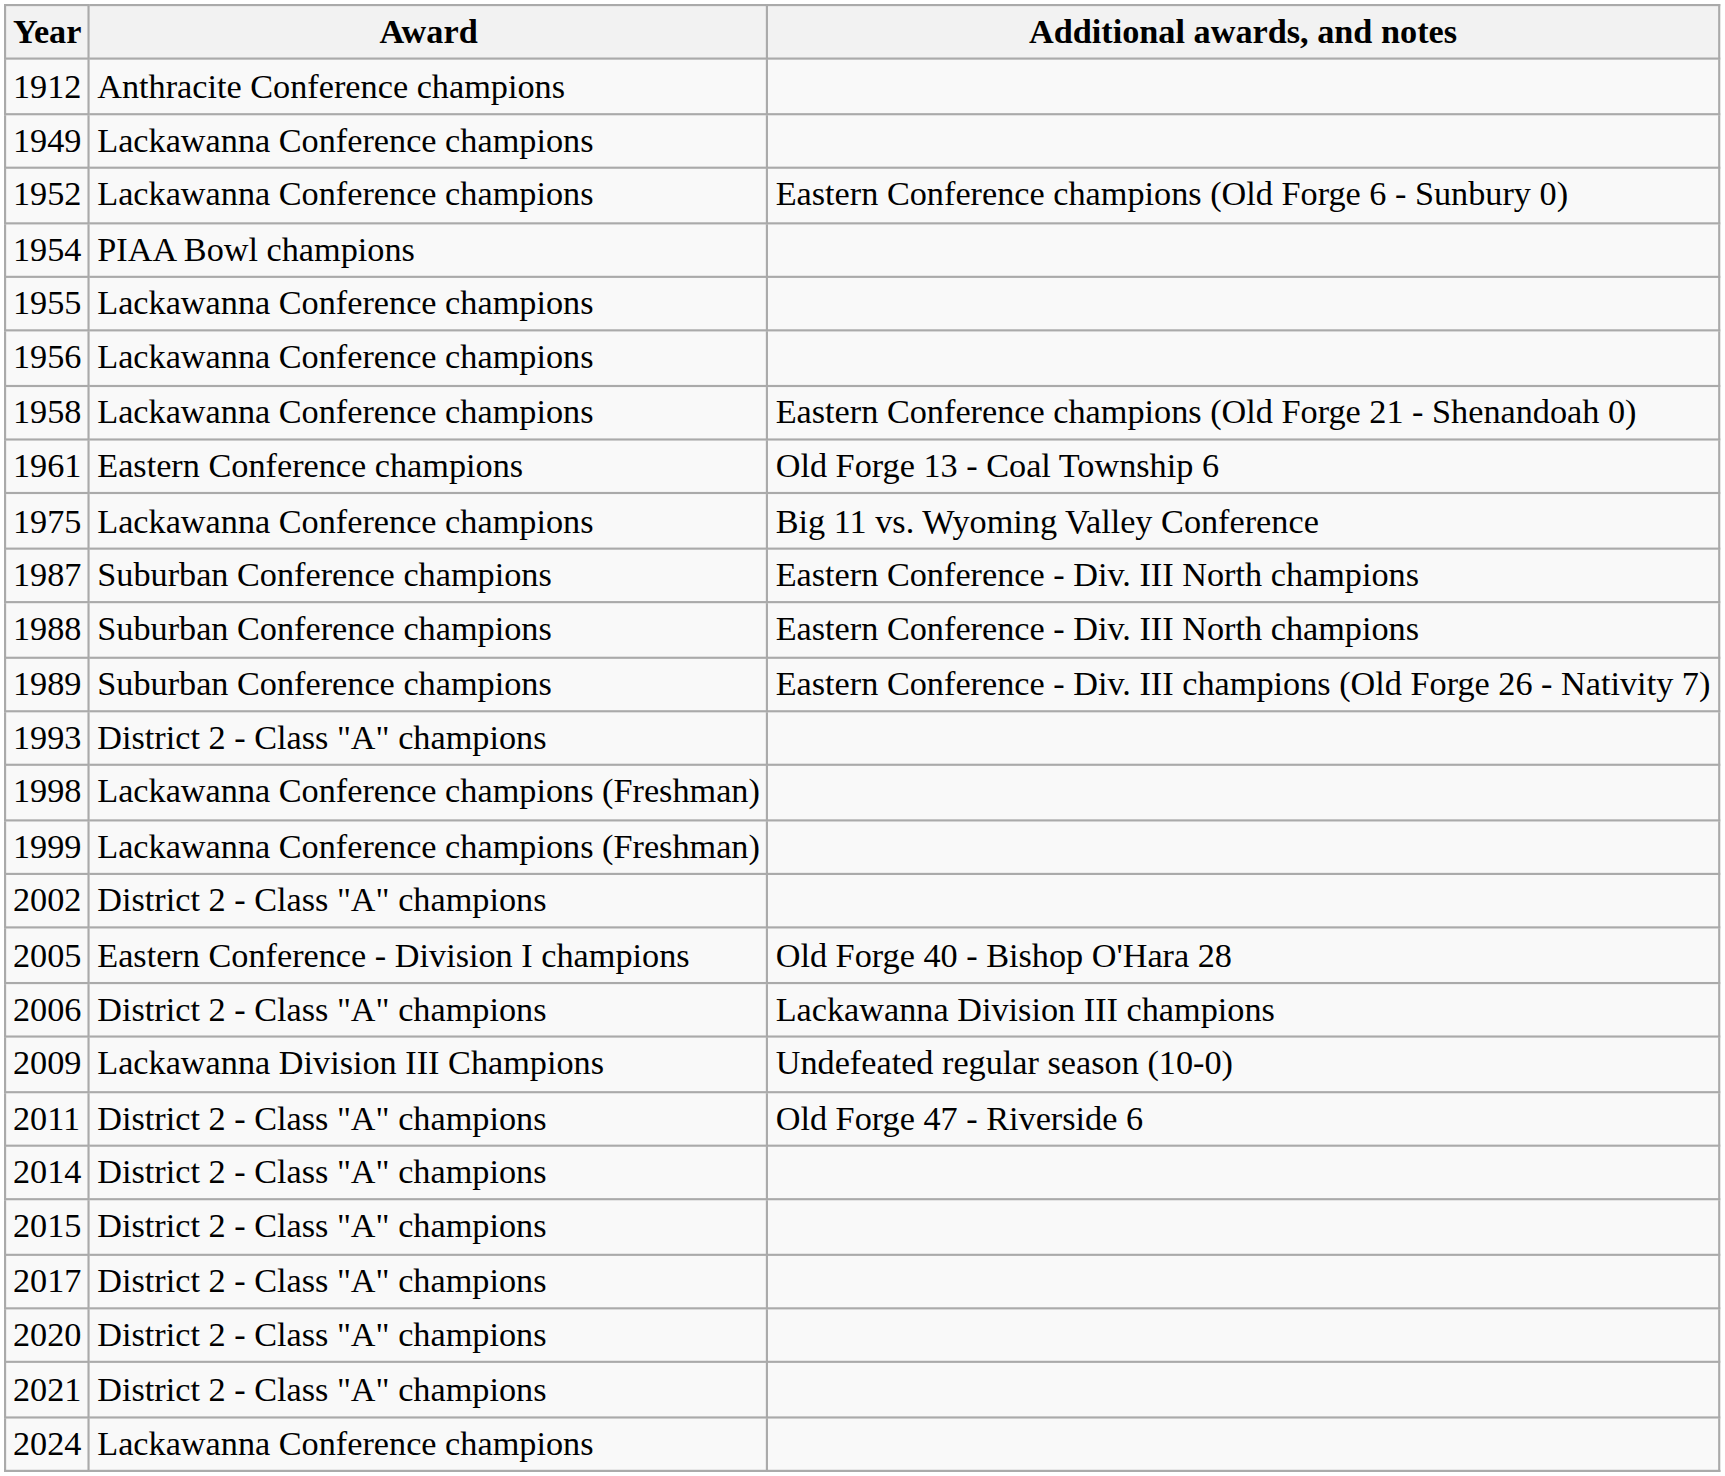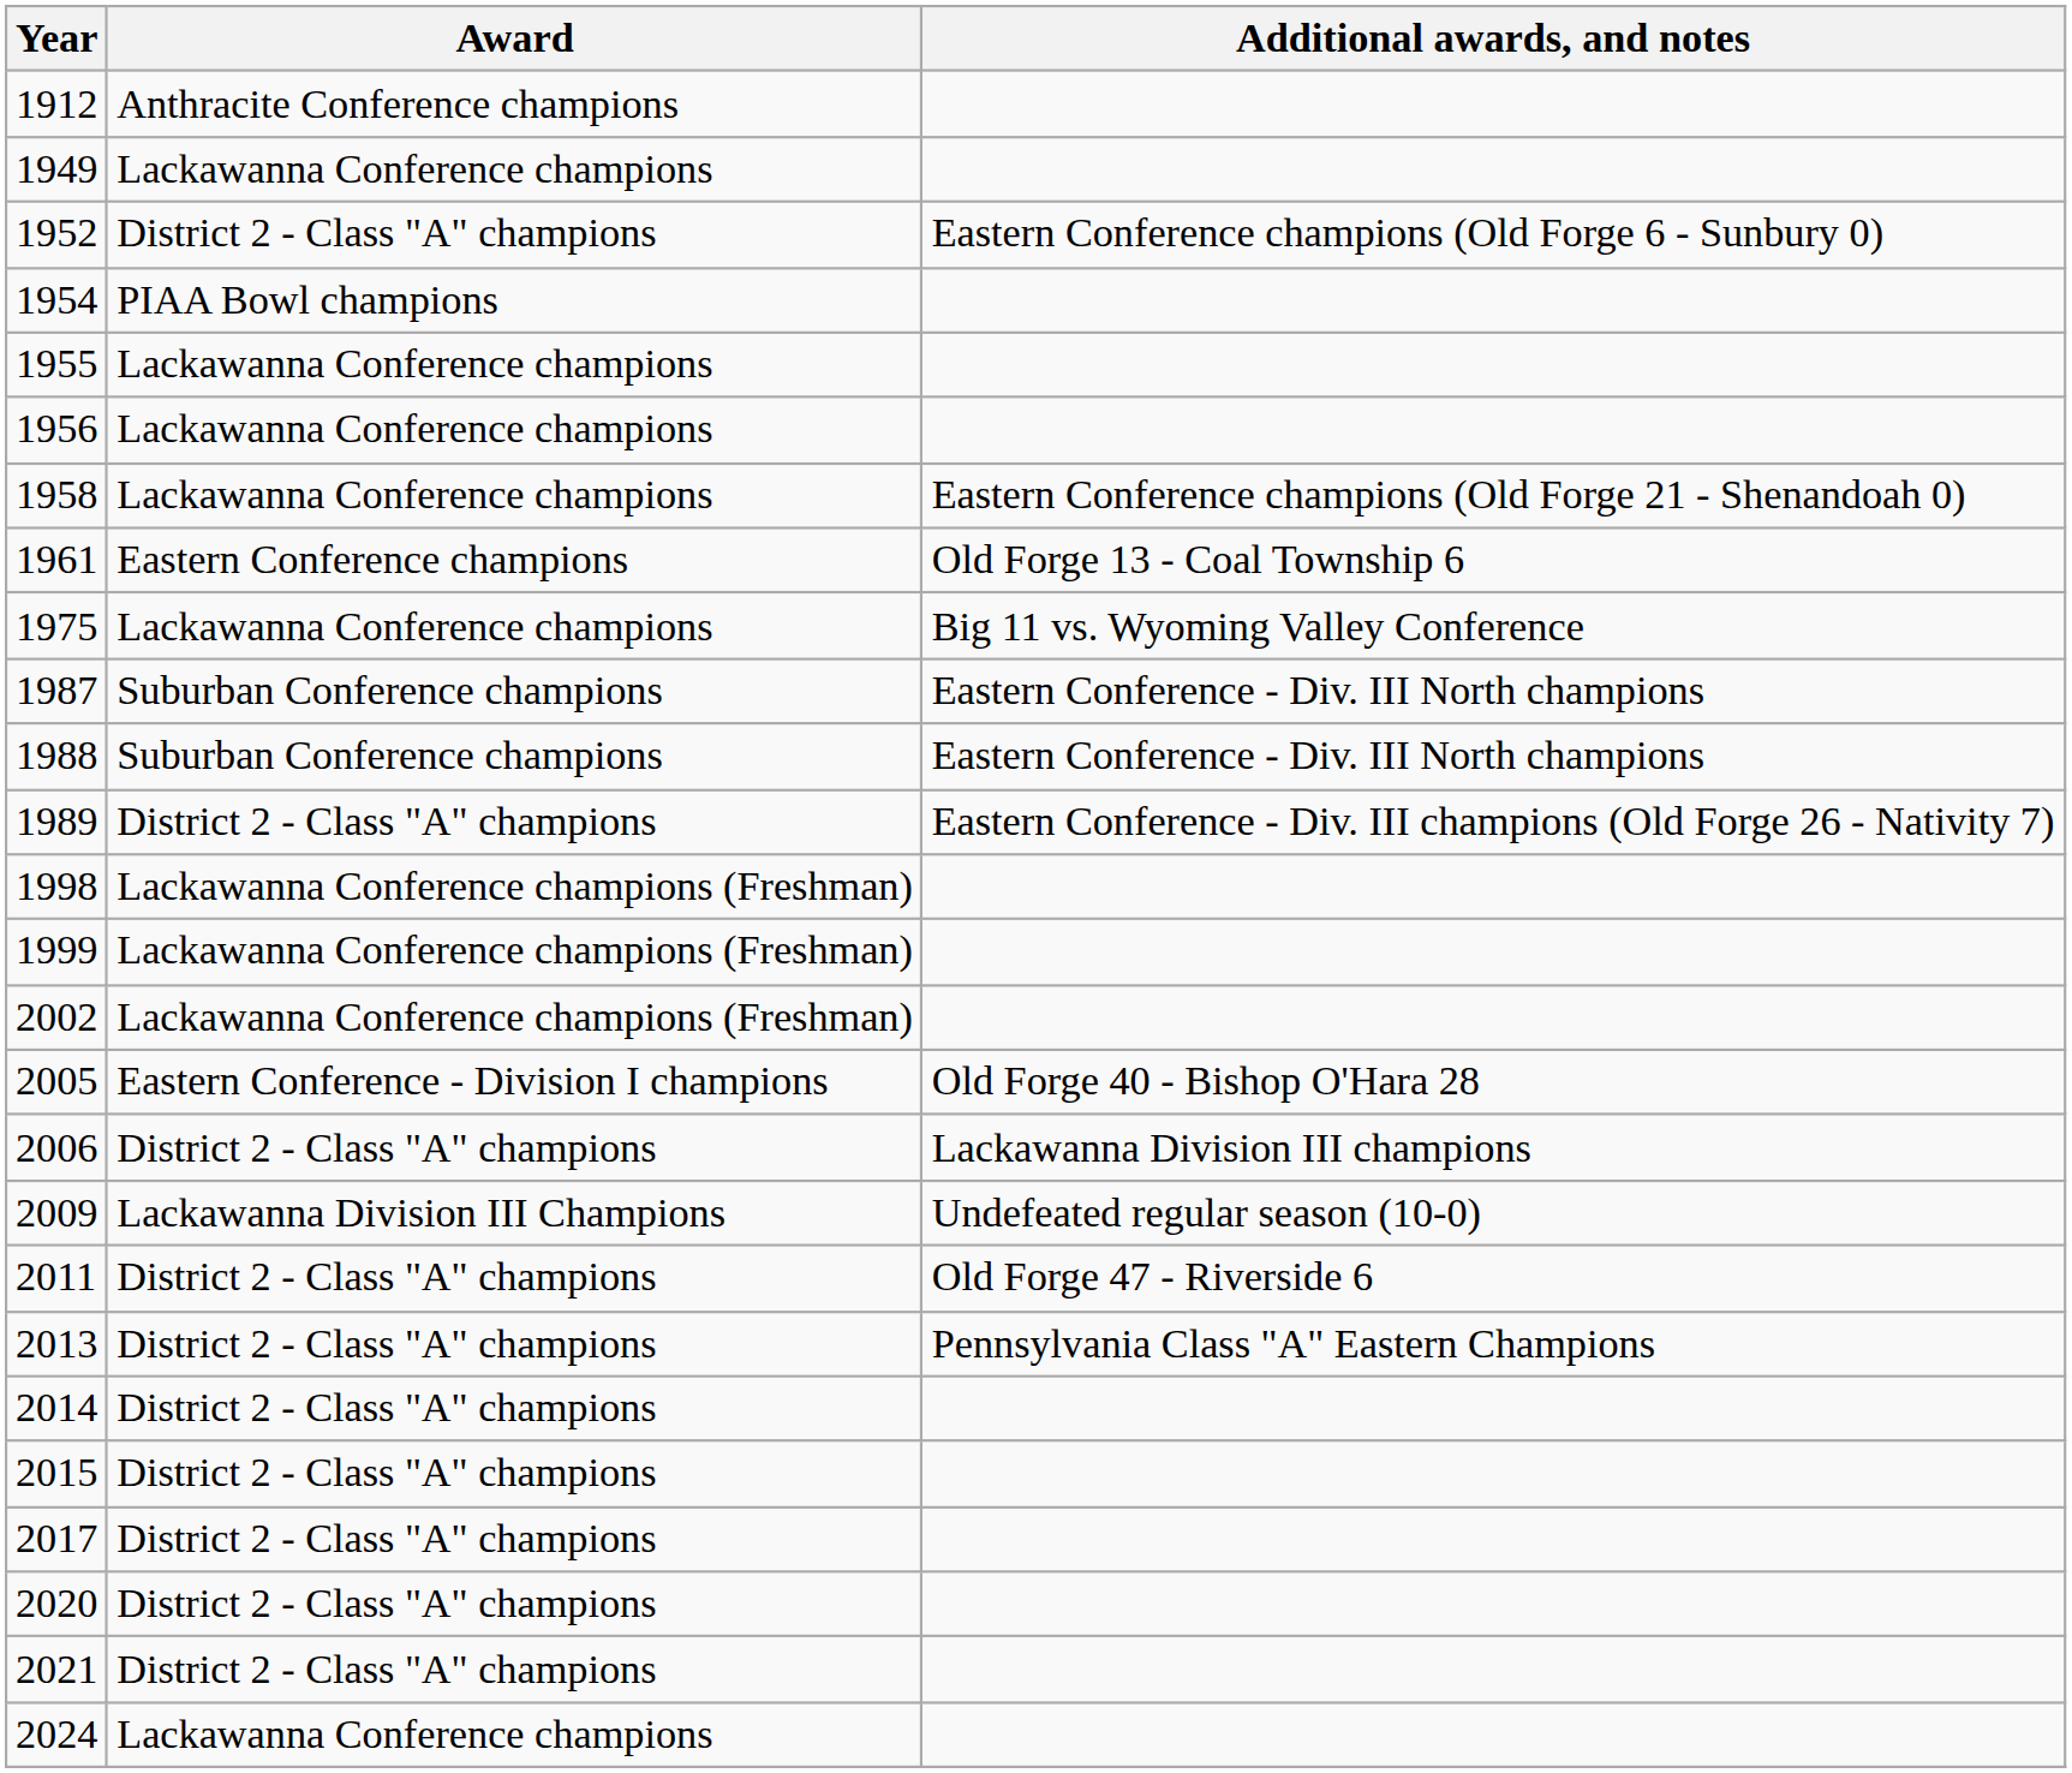1952 | Award: Lackawanna Conference champions -> District 2 - Class "A" champions
1989 | Award: Suburban Conference champions -> District 2 - Class "A" champions
- row: 1993 | District 2 - Class "A" champions
2002 | Award: District 2 - Class "A" champions -> Lackawanna Conference champions (Freshman)
+ row: 2013 | District 2 - Class "A" champions | Pennsylvania Class "A" Eastern Champions
